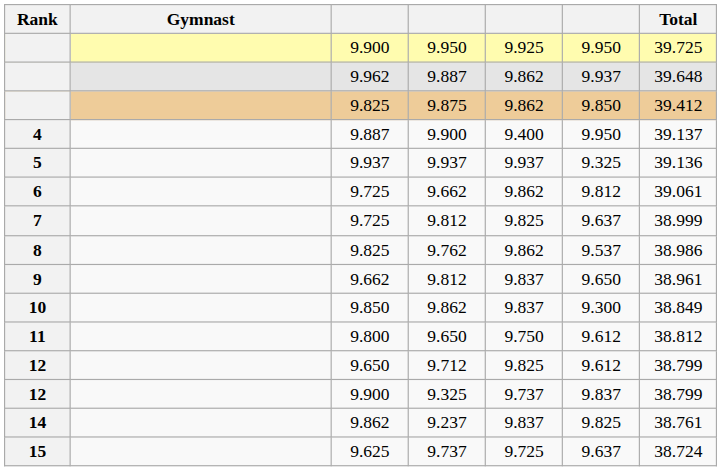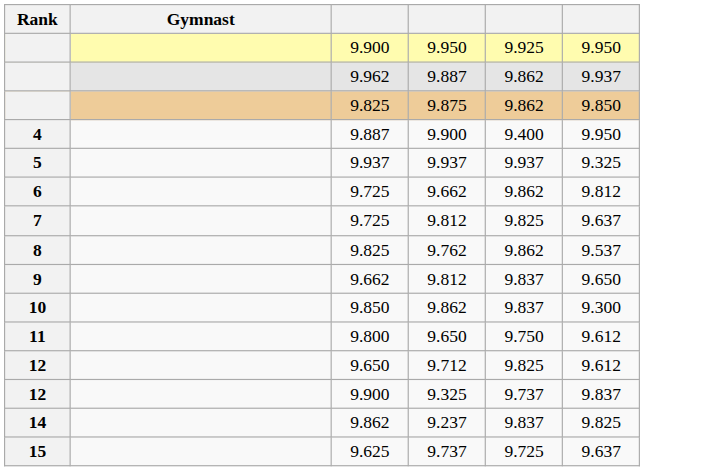- column: Total | 39.725 | 39.648 | 39.412 | 39.137 | 39.136 | 39.061 | 38.999 | 38.986 | 38.961 | 38.849 | 38.812 | 38.799 | 38.799 | 38.761 | 38.724
